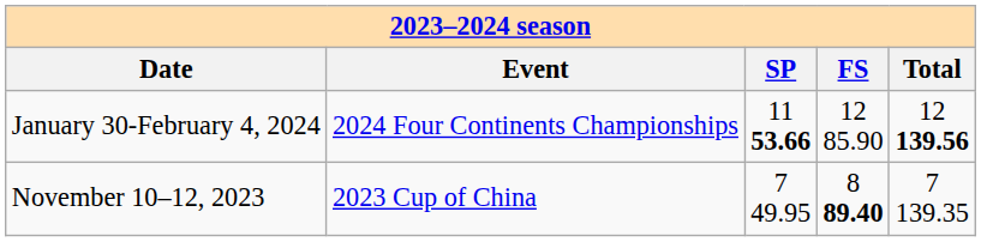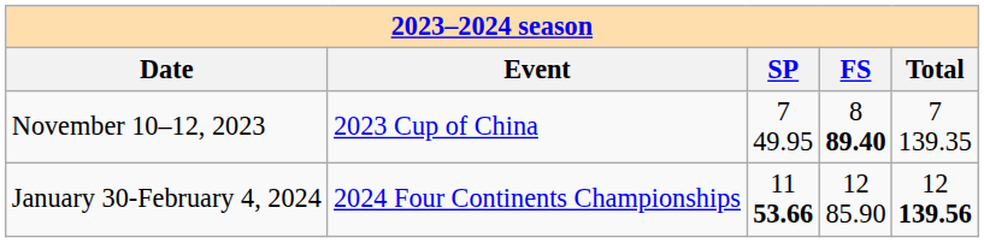rows swapped: January 30-February 4, 2024 <-> November 10–12, 2023
